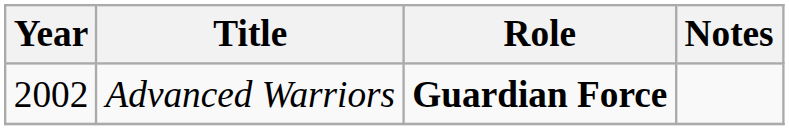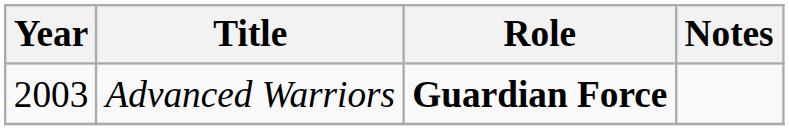Advanced Warriors | Year: 2002 -> 2003
